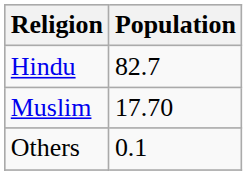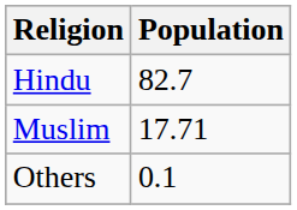Muslim | Population: 17.70 -> 17.71
